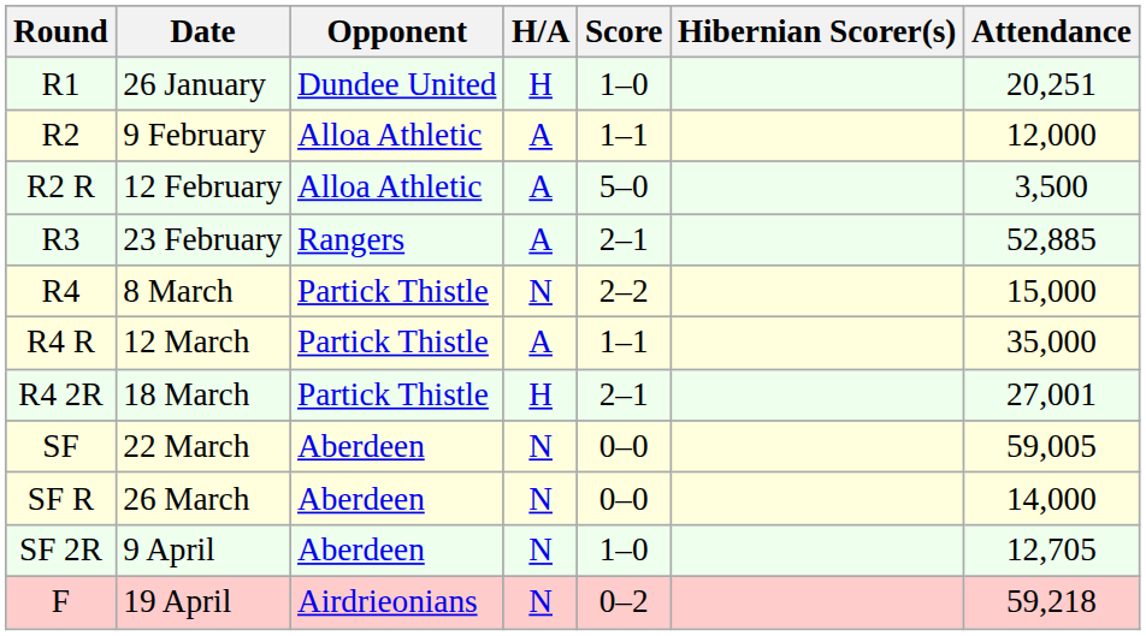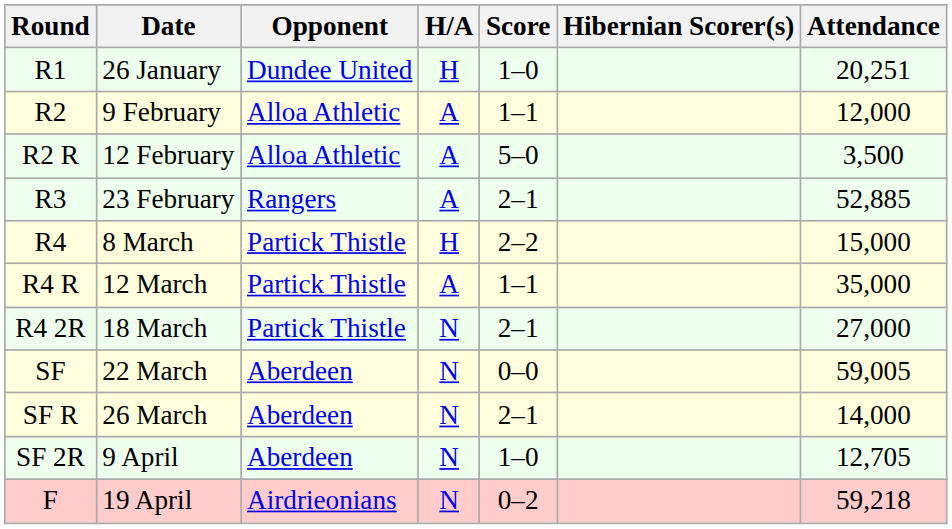R4 | H/A: N -> H
R4 2R | H/A: H -> N
R4 2R | Attendance: 27,001 -> 27,000
SF R | Score: 0–0 -> 2–1
